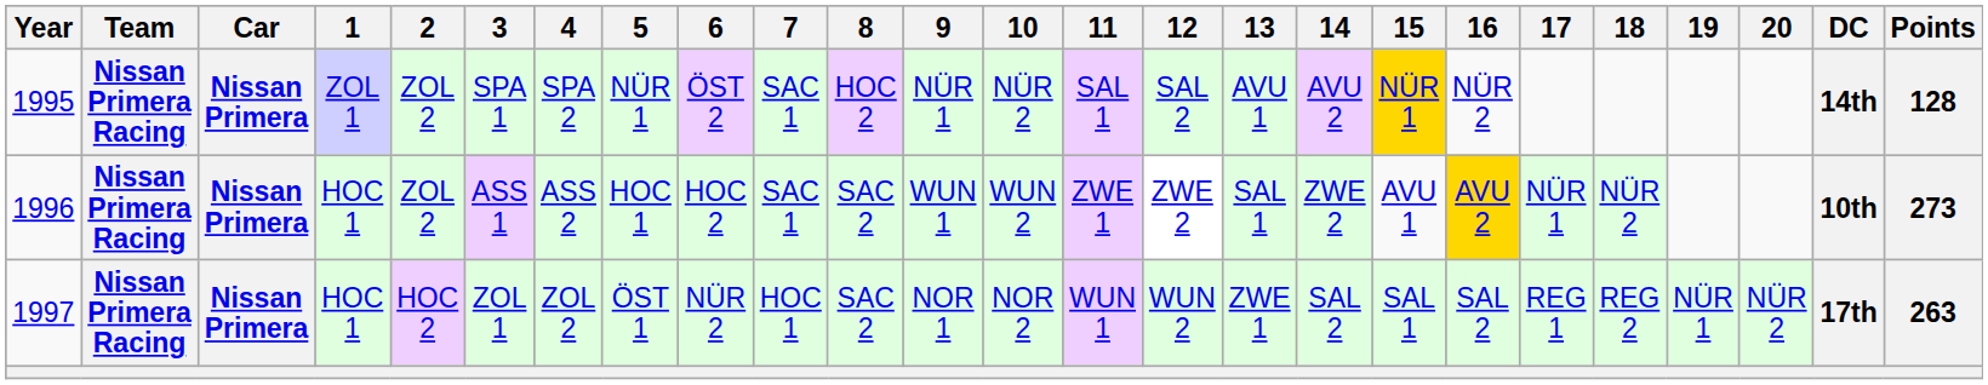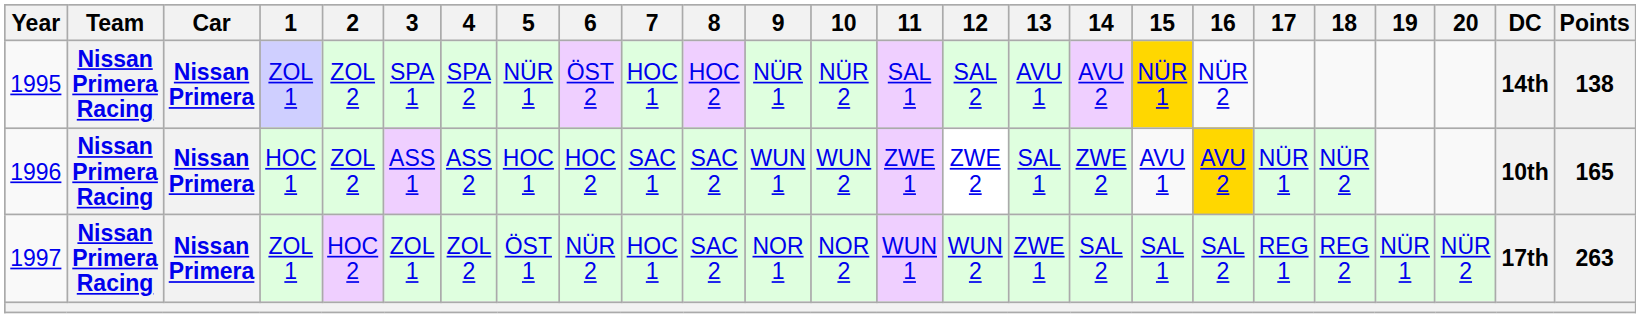1995 | 7: SAC 1 -> HOC 1
1995 | Points: 128 -> 138
1996 | Points: 273 -> 165
1997 | 1: HOC 1 -> ZOL 1
